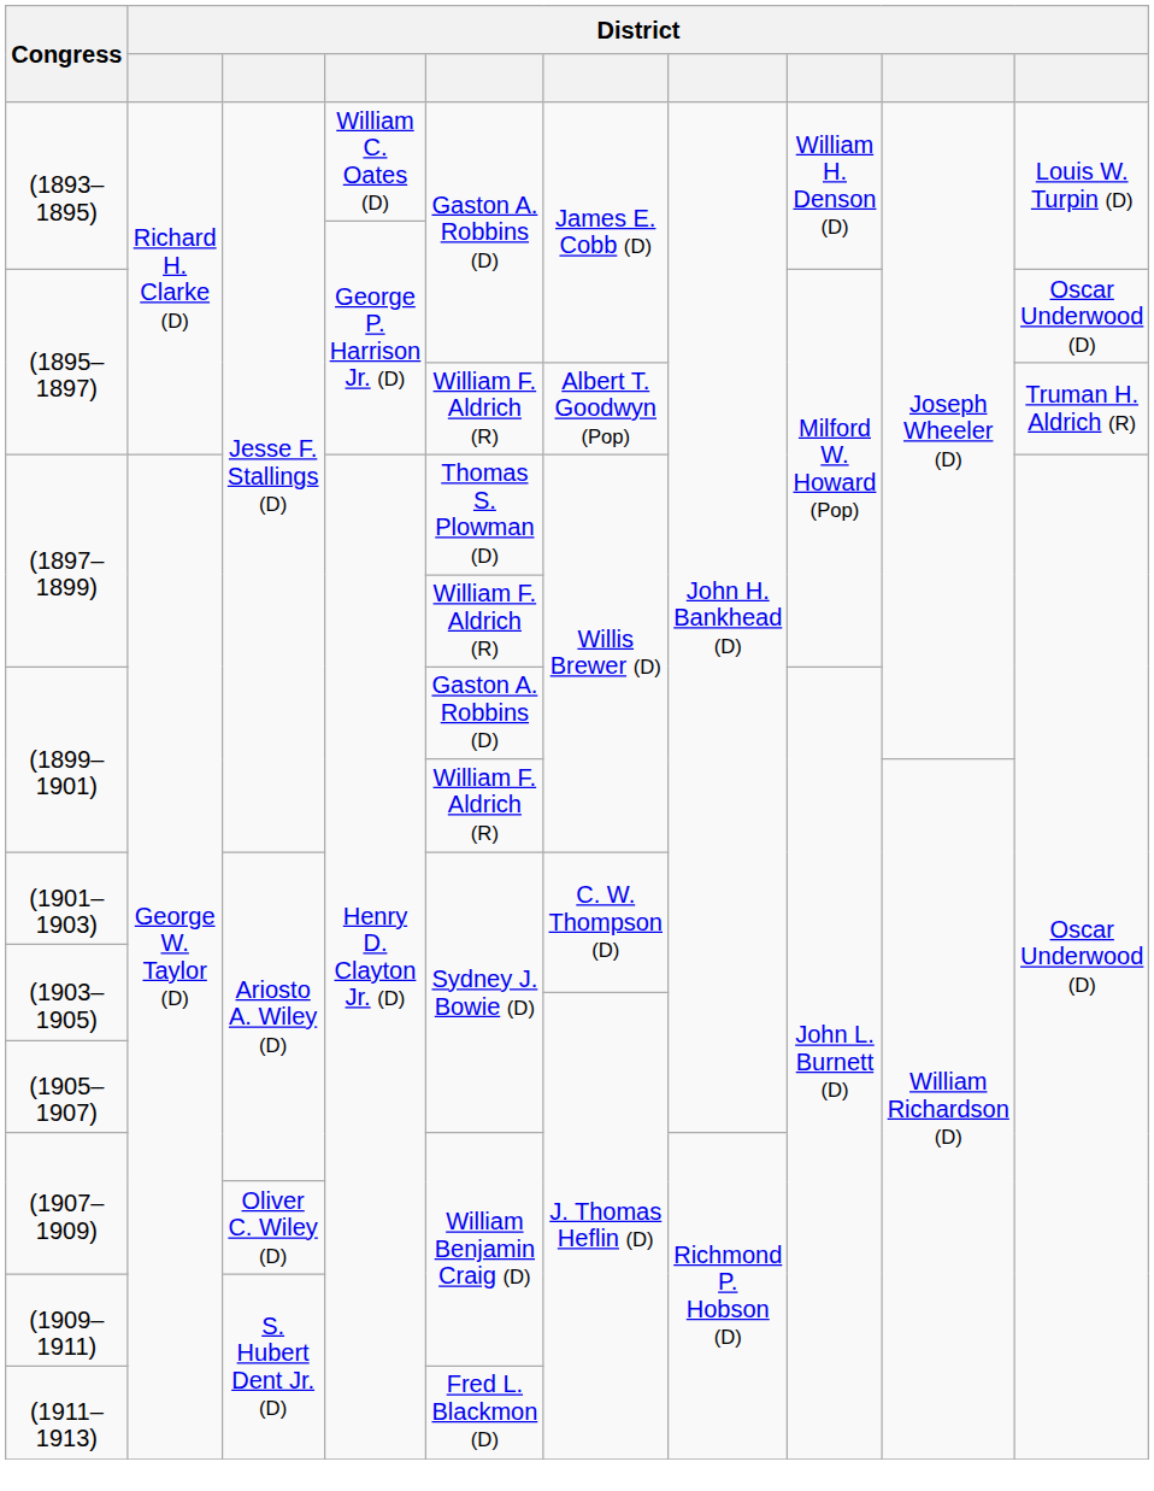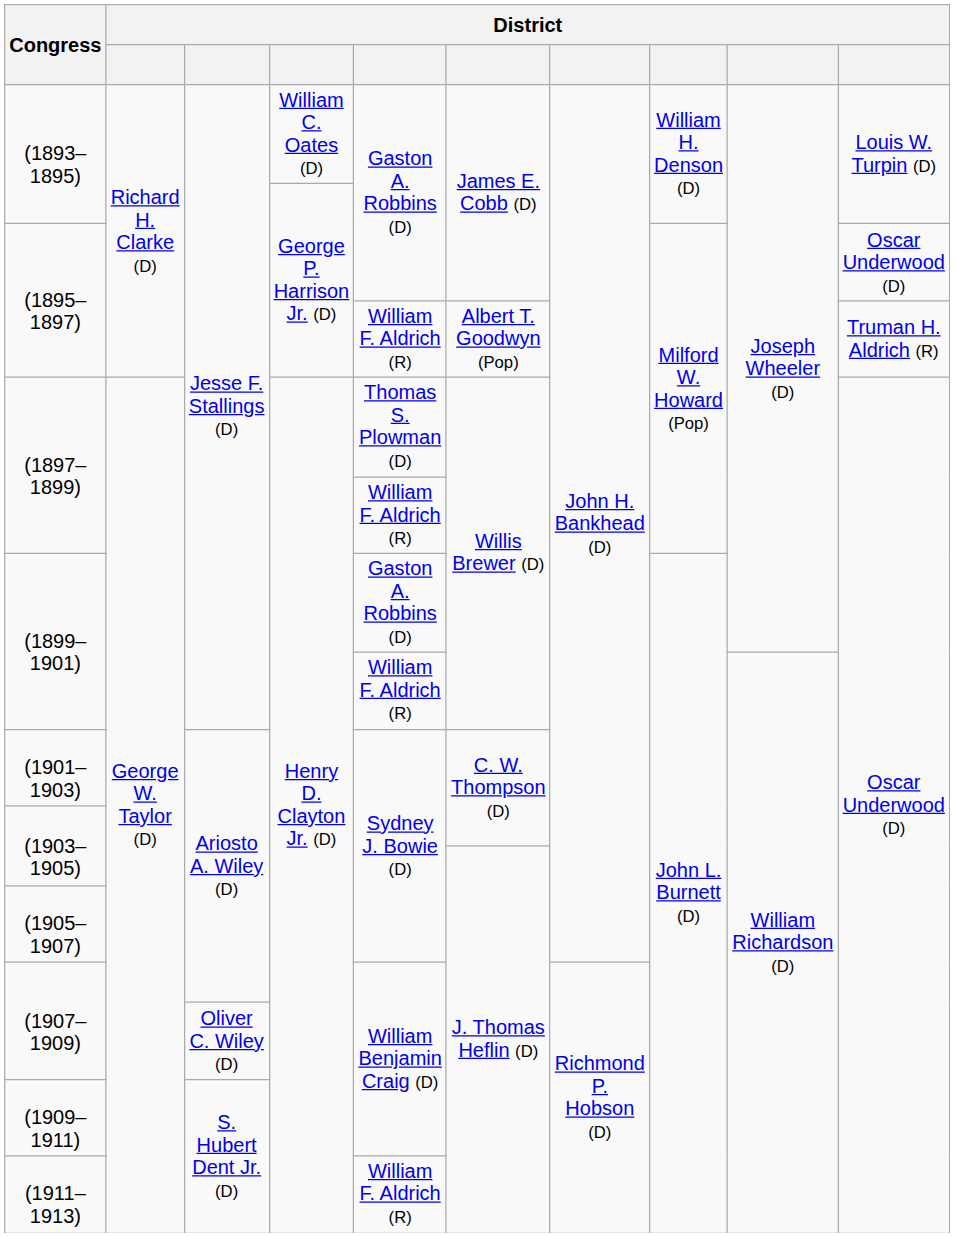(1911–1913) | column 5: Fred L. Blackmon (D) -> William F. Aldrich (R)
